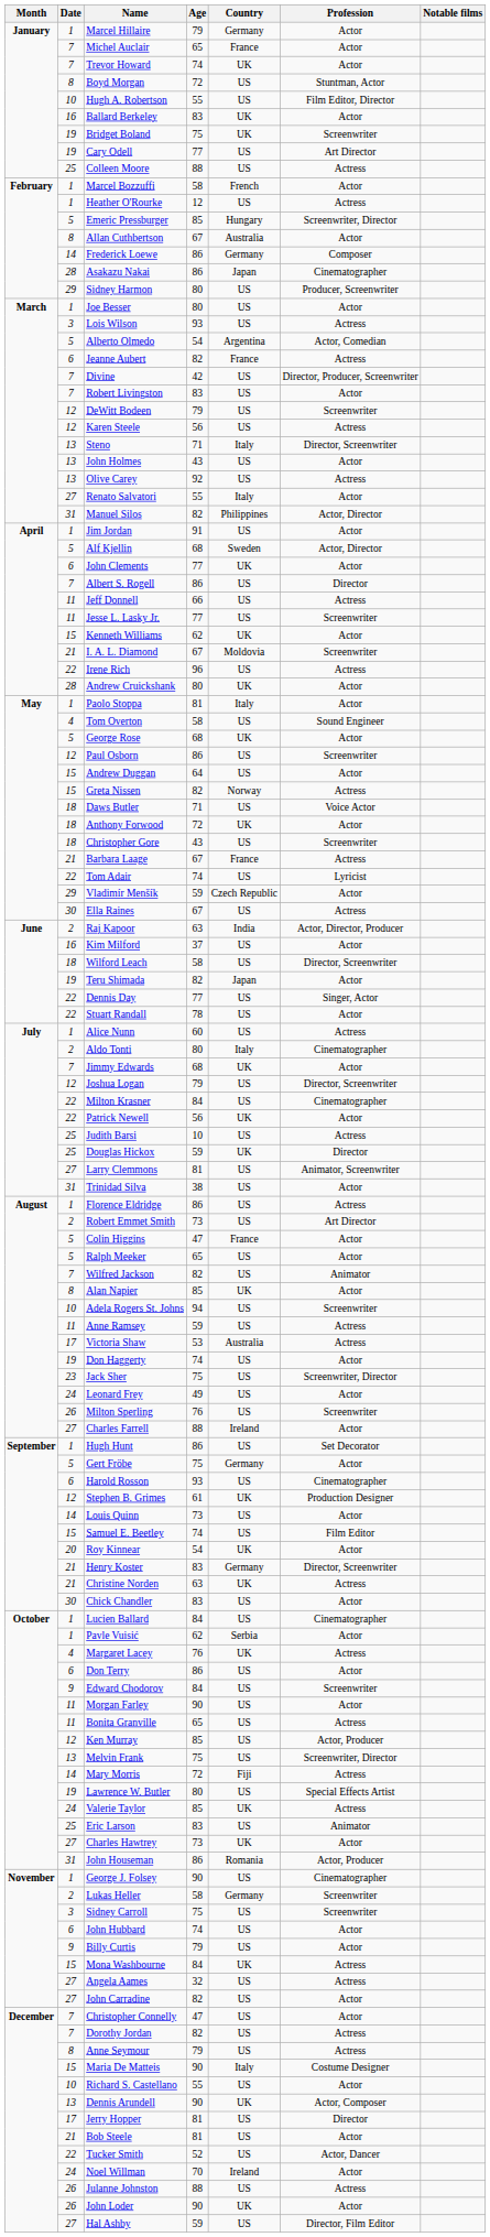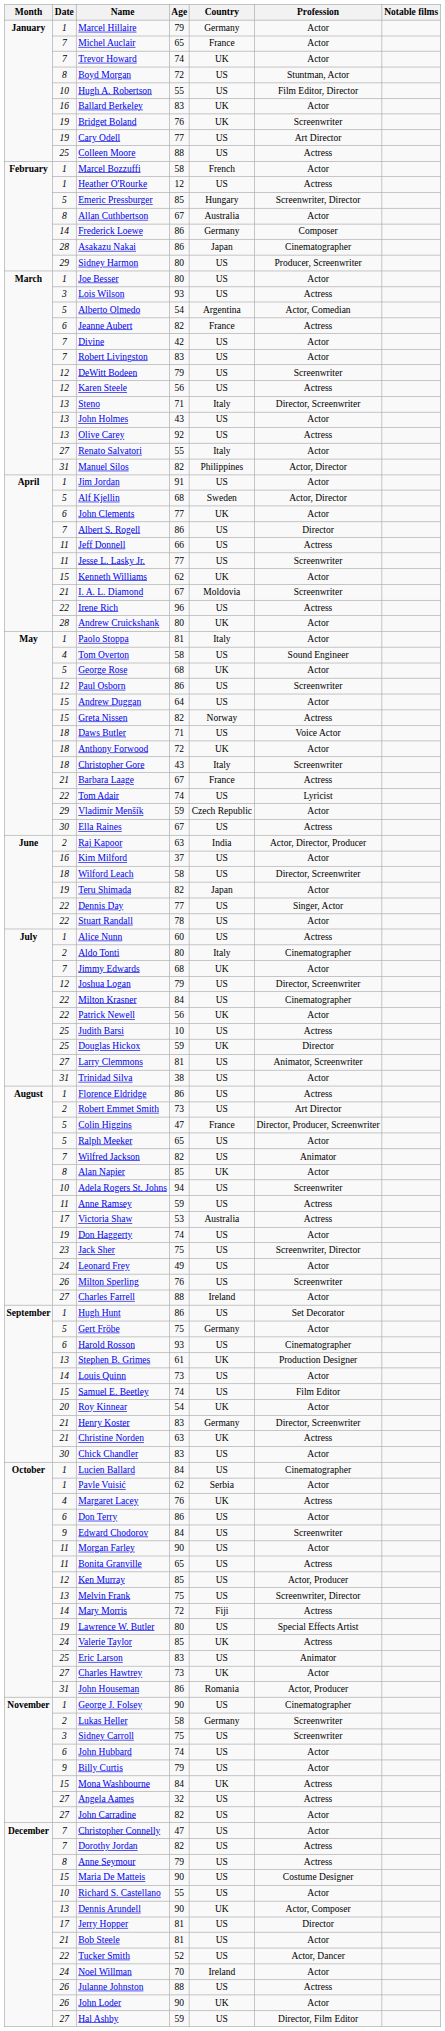Bridget Boland | Age: 75 -> 76
Divine | Profession: Director, Producer, Screenwriter -> Actor
Christopher Gore | Country: US -> Italy
Colin Higgins | Profession: Actor -> Director, Producer, Screenwriter
Stephen B. Grimes | Date: 12 -> 13
Maria De Matteis | Country: Italy -> US
